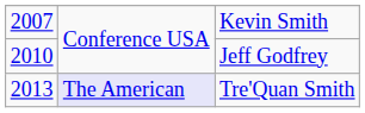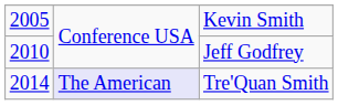Kevin Smith | column 1: 2007 -> 2005
Tre'Quan Smith | column 1: 2013 -> 2014
